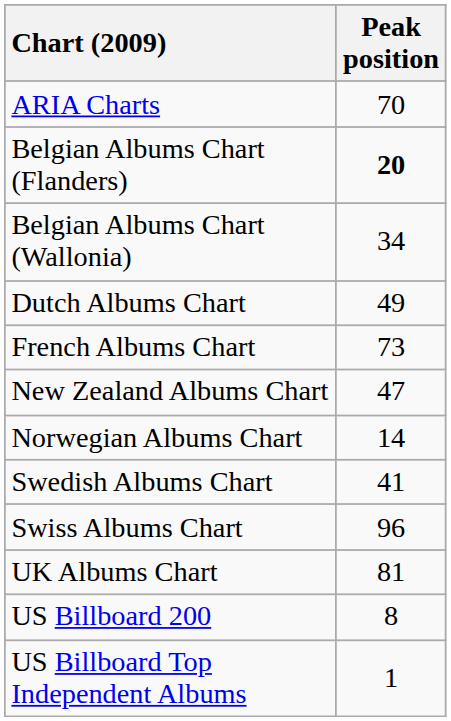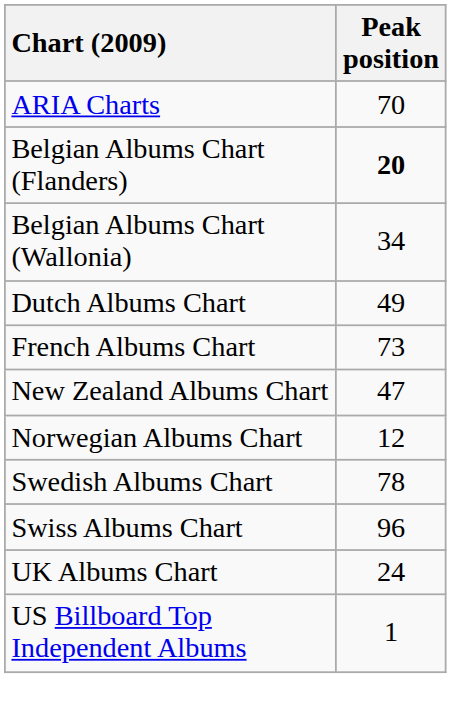Norwegian Albums Chart | Peak position: 14 -> 12
Swedish Albums Chart | Peak position: 41 -> 78
UK Albums Chart | Peak position: 81 -> 24
- row: US Billboard 200 | 8
